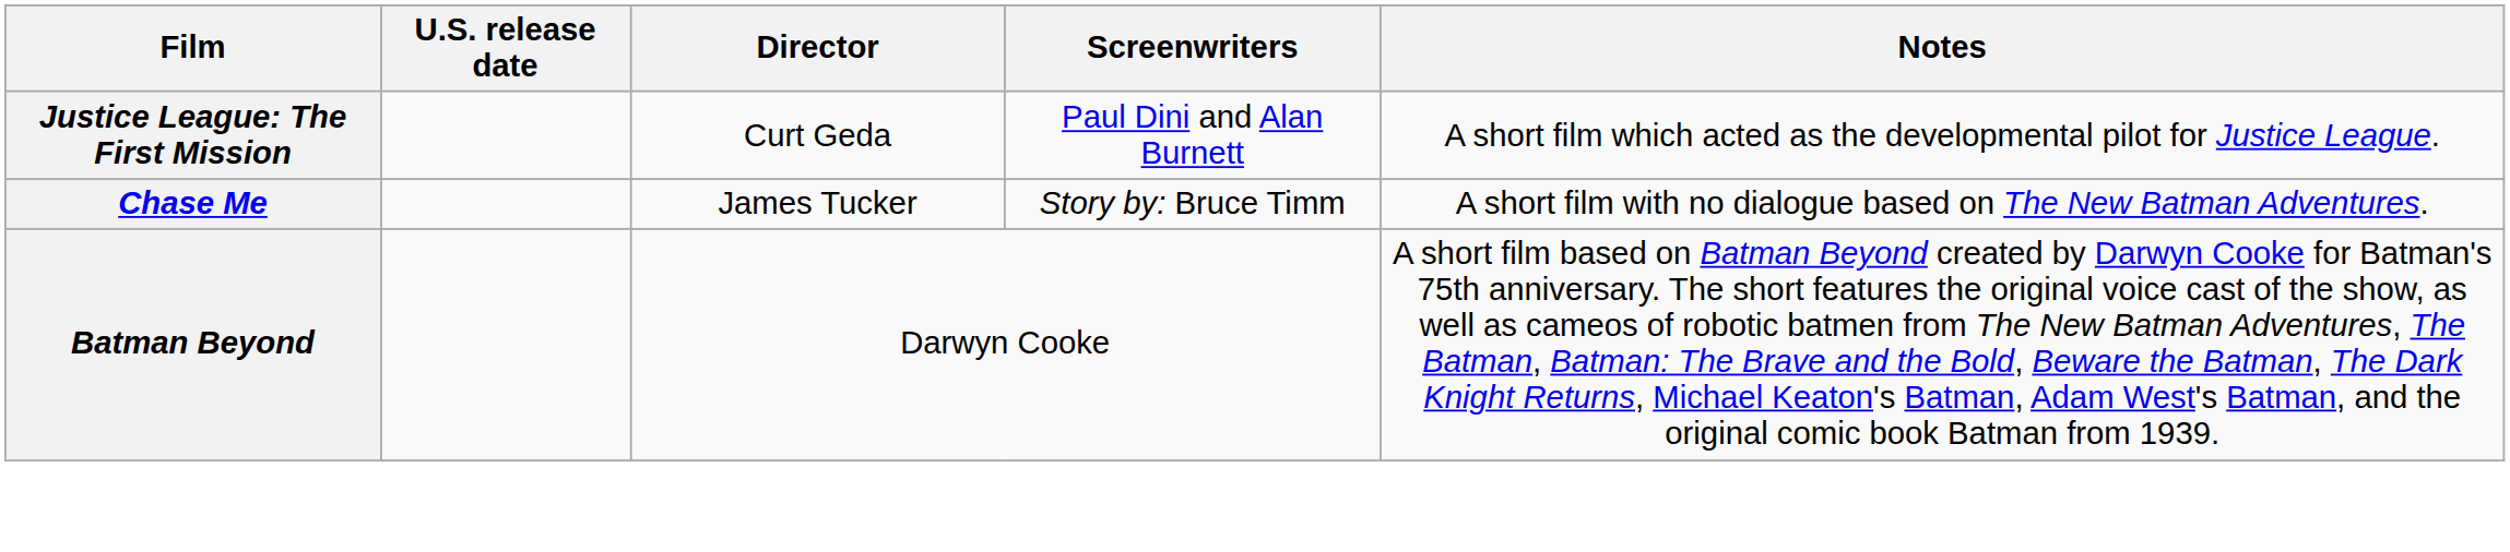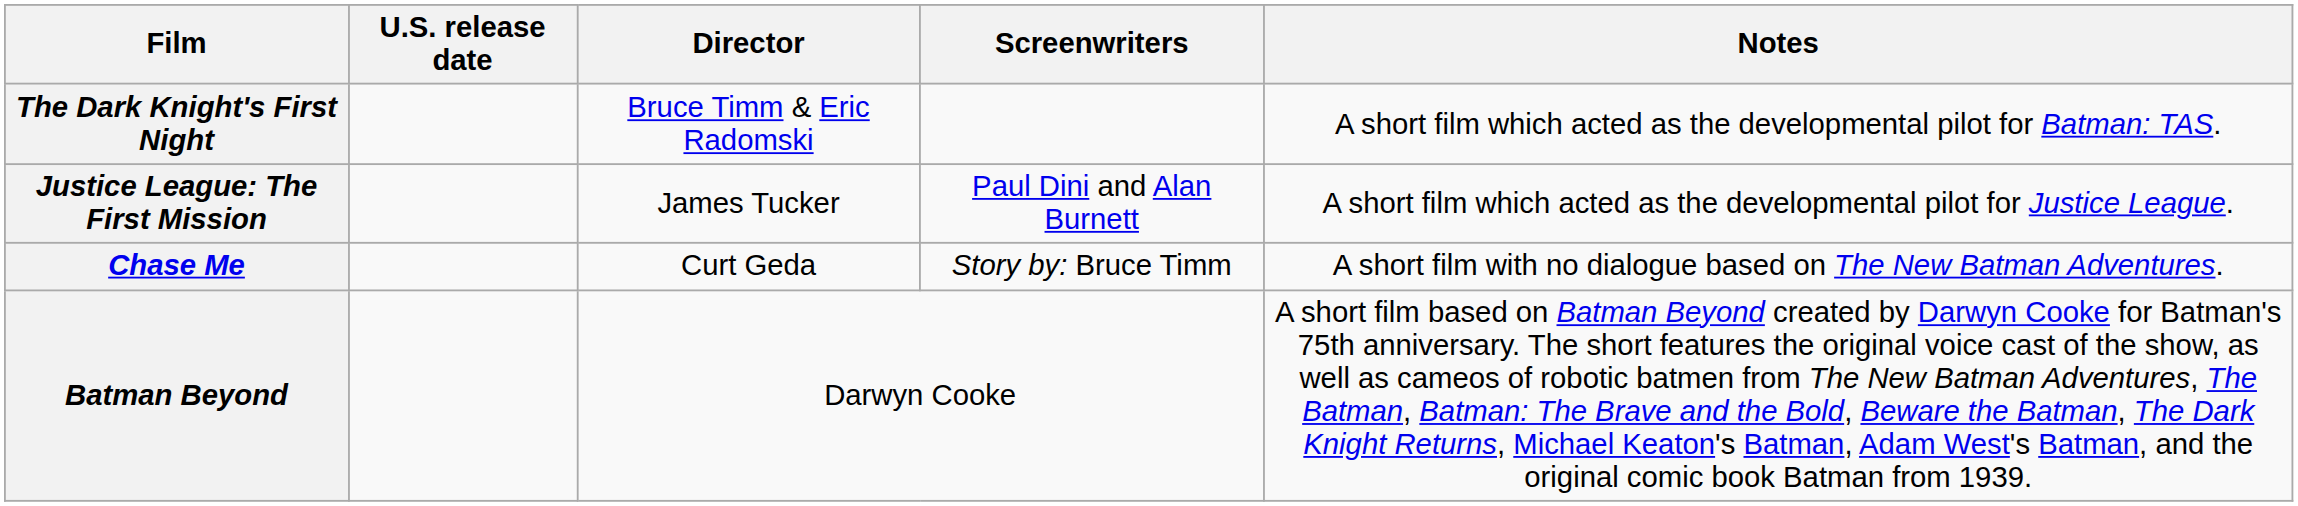+ row: The Dark Knight's First Night | Bruce Timm & Eric Radomski | A short film which acted as the developmental pilot for Batman: TAS.
Justice League: The First Mission | Director: Curt Geda -> James Tucker
Chase Me | Director: James Tucker -> Curt Geda
